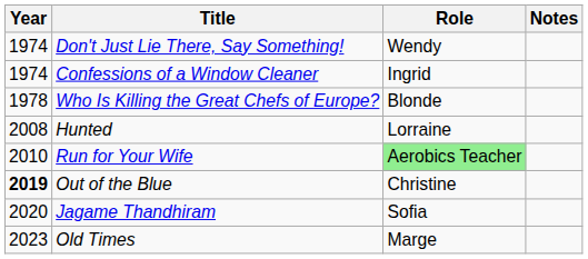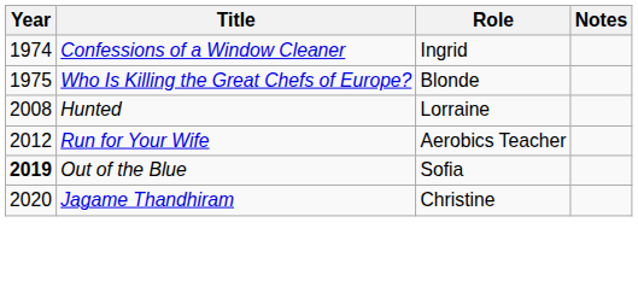- row: 1974 | Don't Just Lie There, Say Something! | Wendy
Who Is Killing the Great Chefs of Europe? | Year: 1978 -> 1975
Run for Your Wife | Year: 2010 -> 2012
Run for Your Wife | Role: lightgreen background -> no background
Out of the Blue | Role: Christine -> Sofia
Jagame Thandhiram | Role: Sofia -> Christine
- row: 2023 | Old Times | Marge
